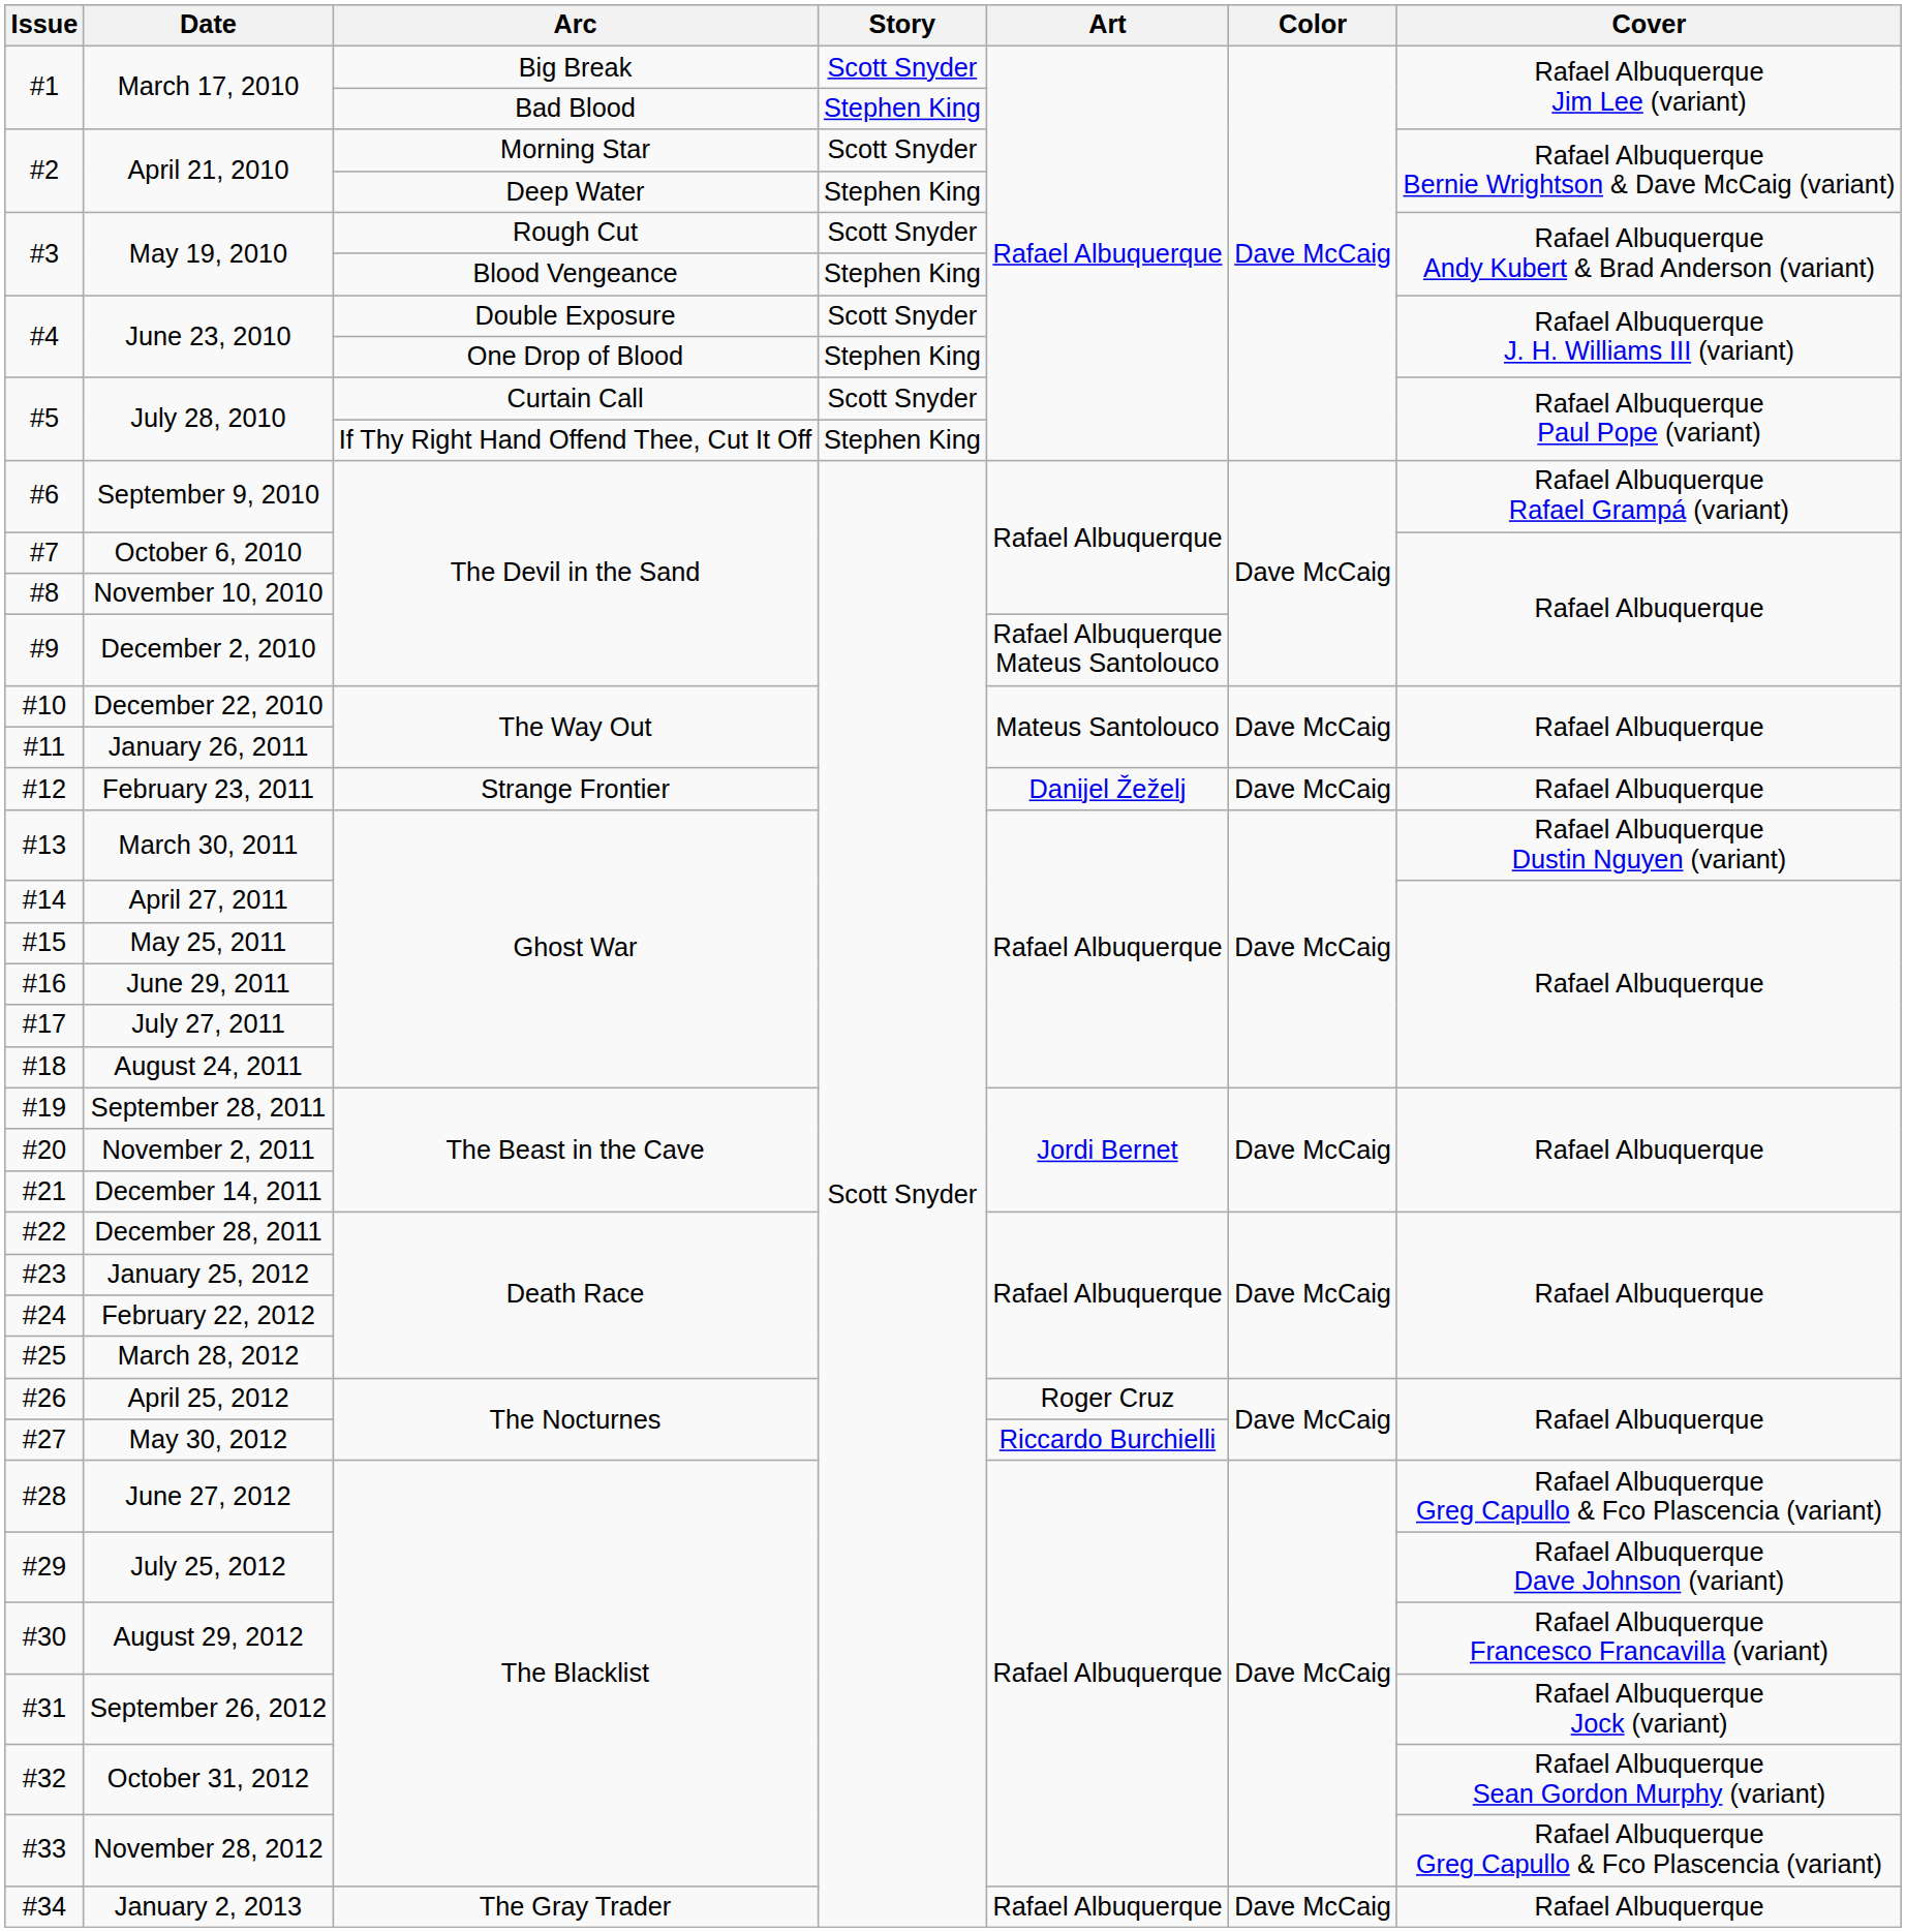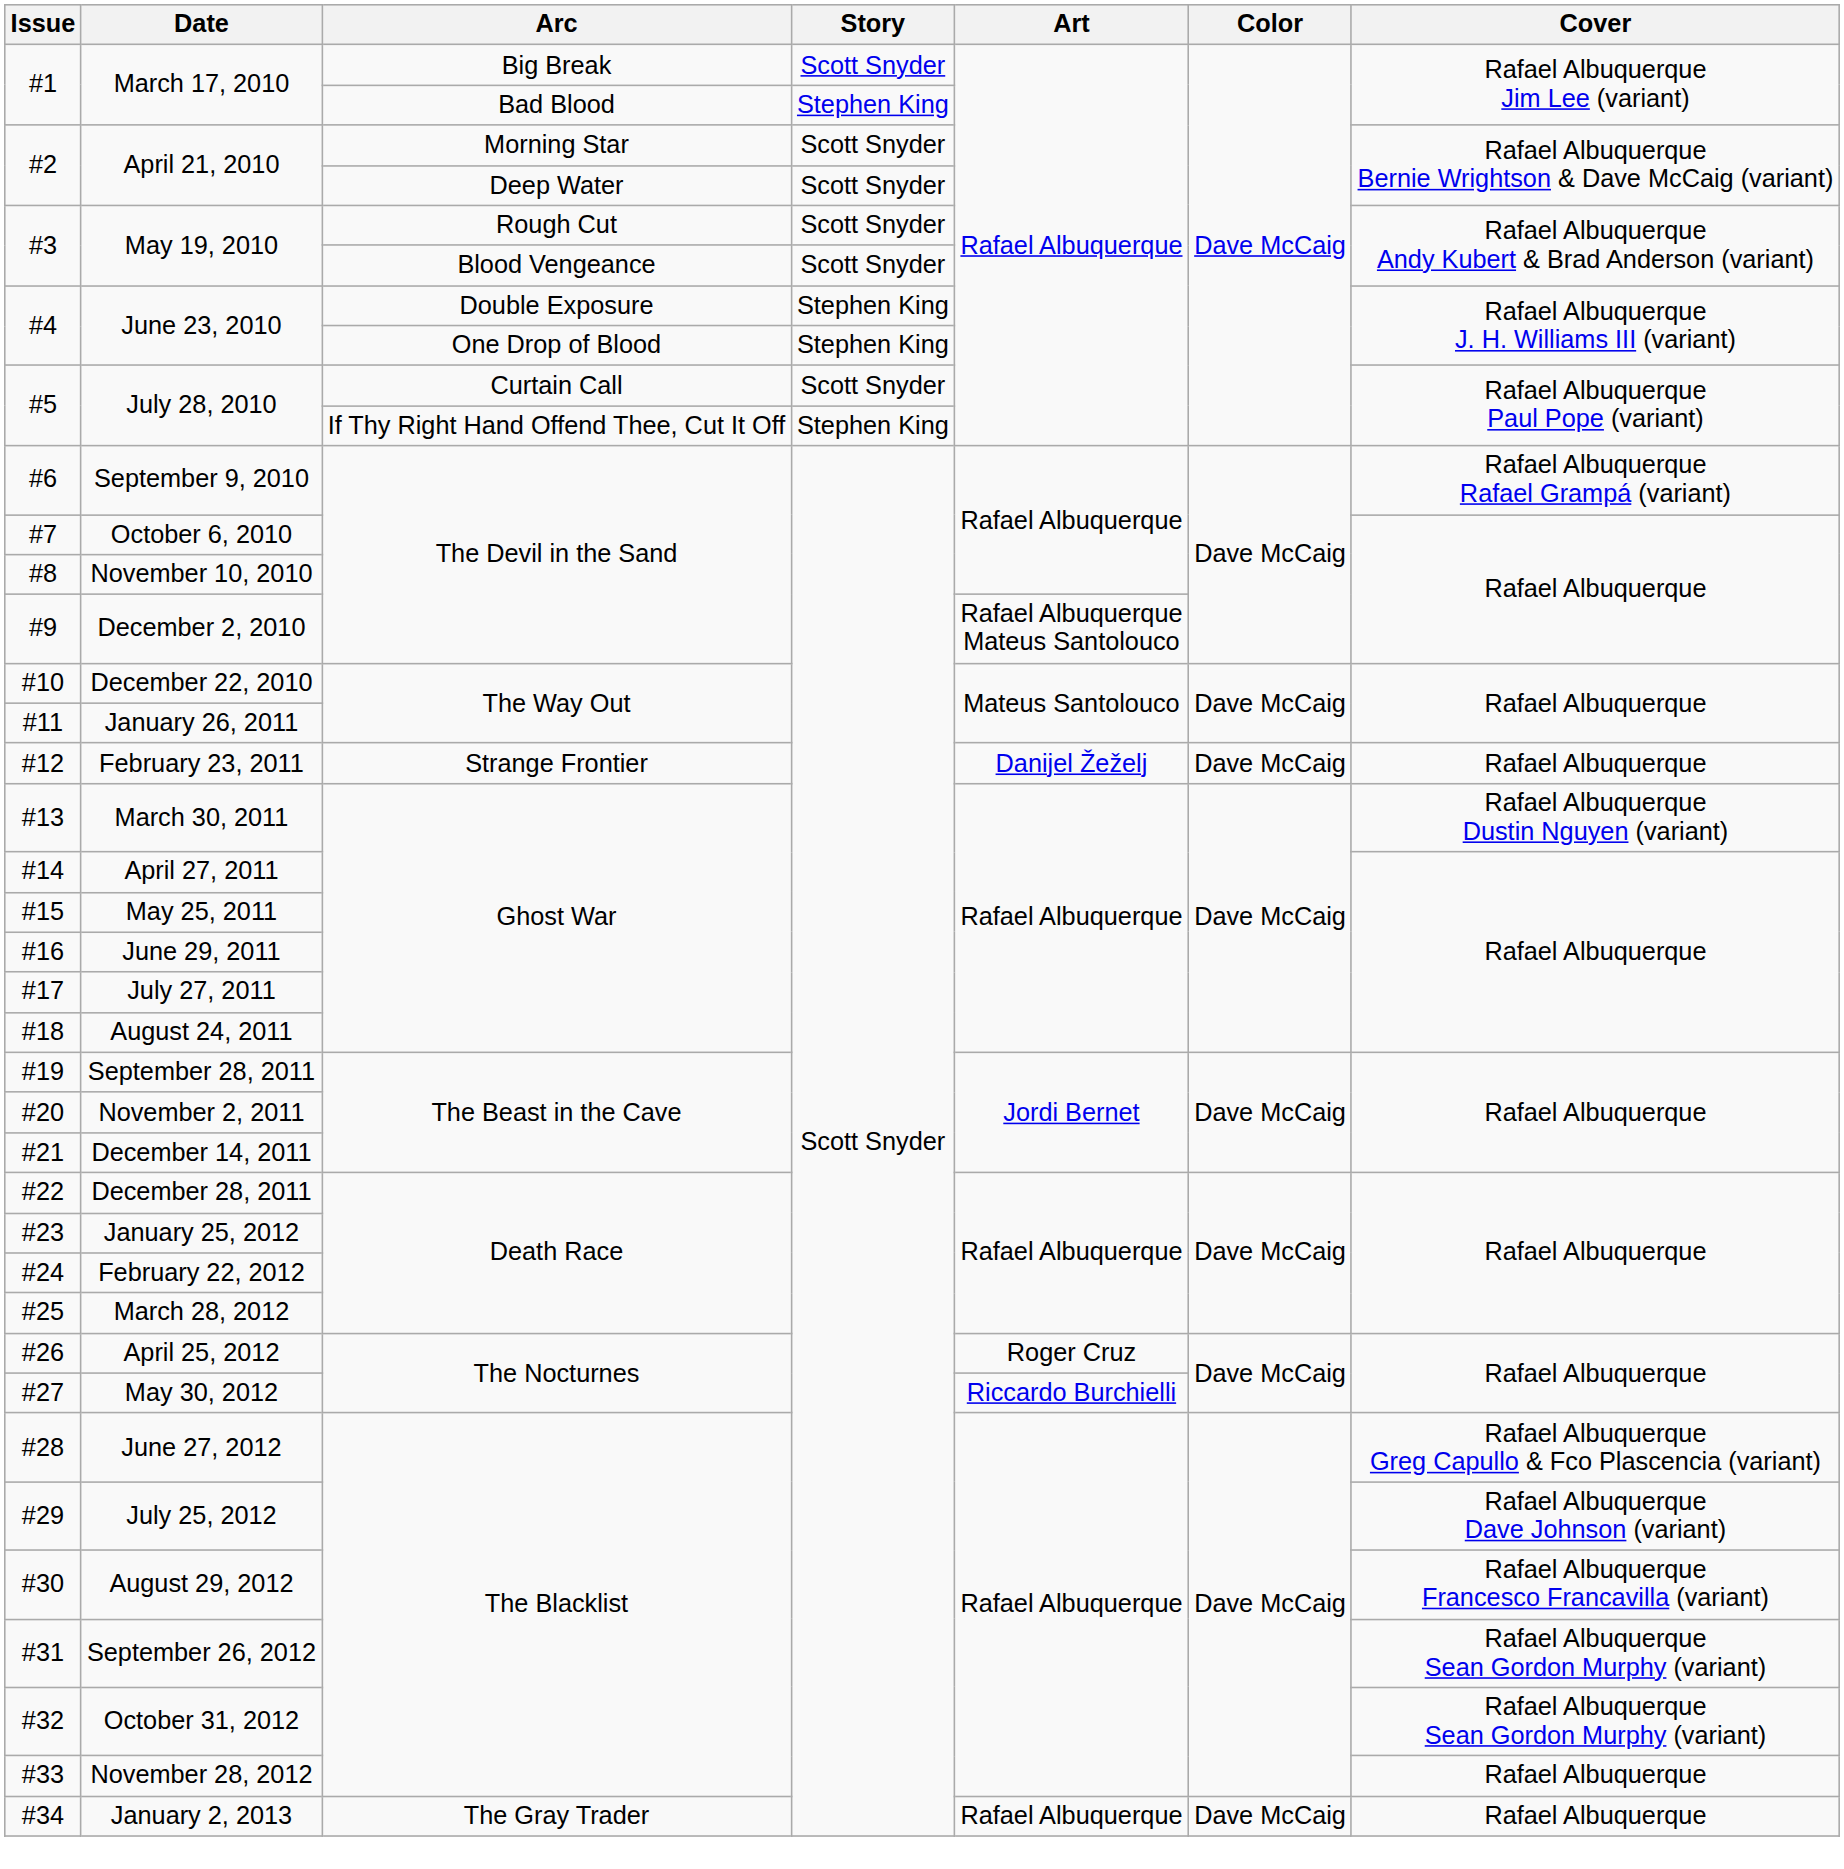#2 / Deep Water | Story: Stephen King -> Scott Snyder
#3 / Blood Vengeance | Story: Stephen King -> Scott Snyder
#4 / Double Exposure | Story: Scott Snyder -> Stephen King
#31 | Cover: Rafael Albuquerque Jock (variant) -> Rafael Albuquerque Sean Gordon Murphy (variant)
#33 | Cover: Rafael Albuquerque Greg Capullo & Fco Plascencia (variant) -> Rafael Albuquerque
